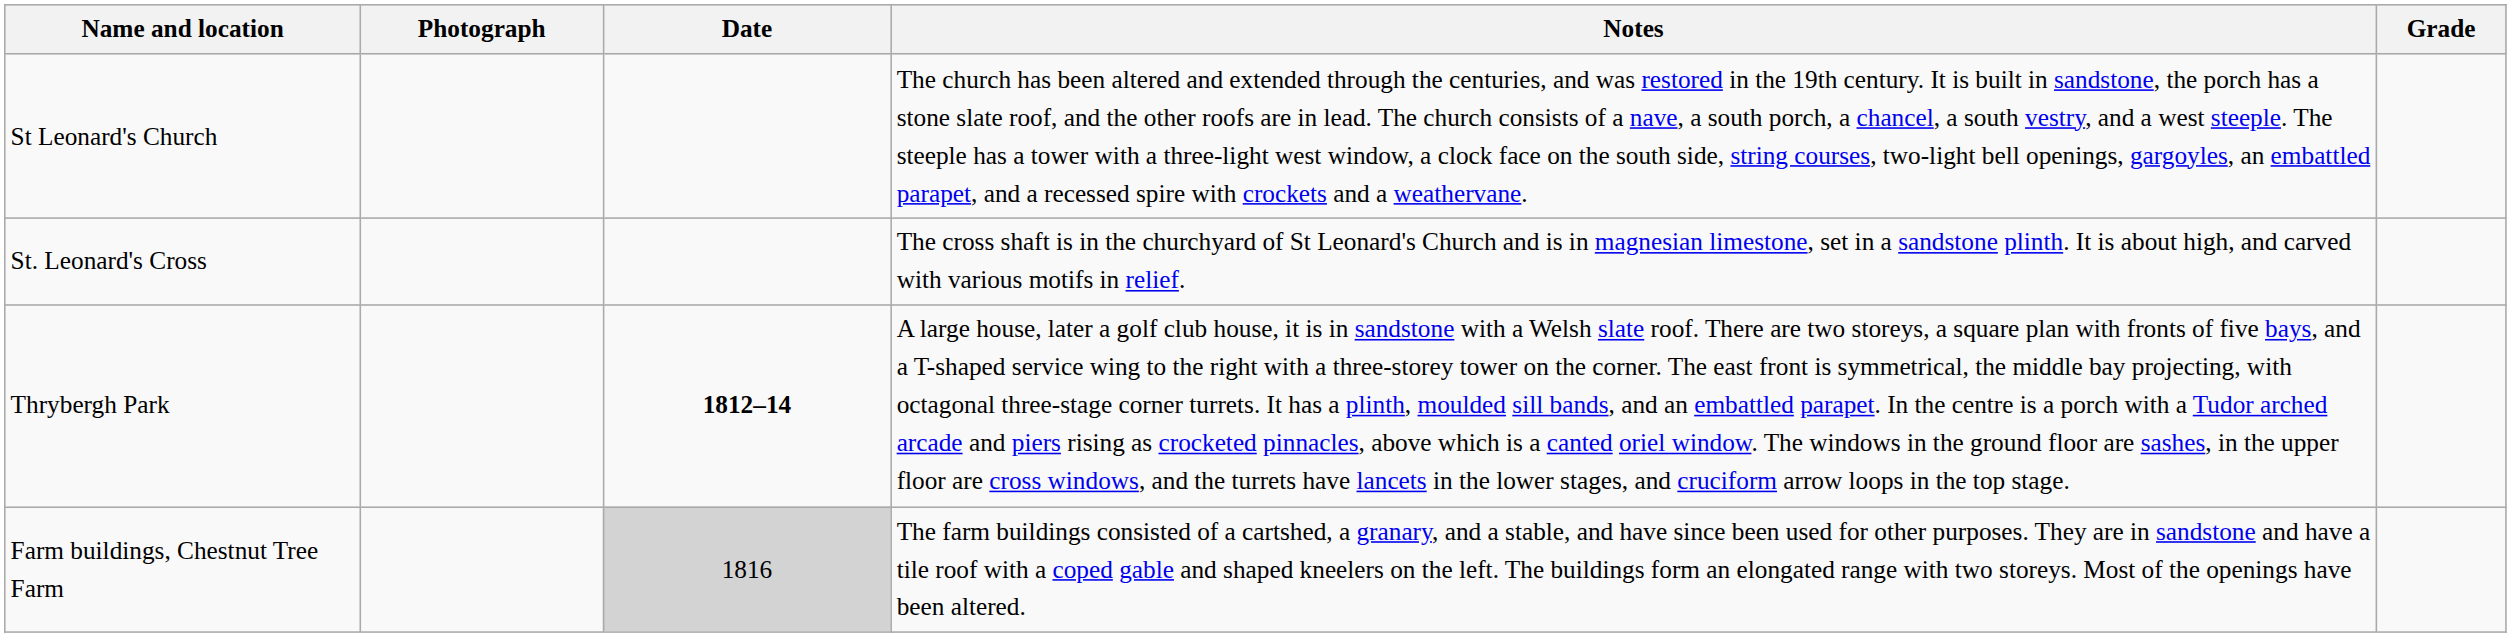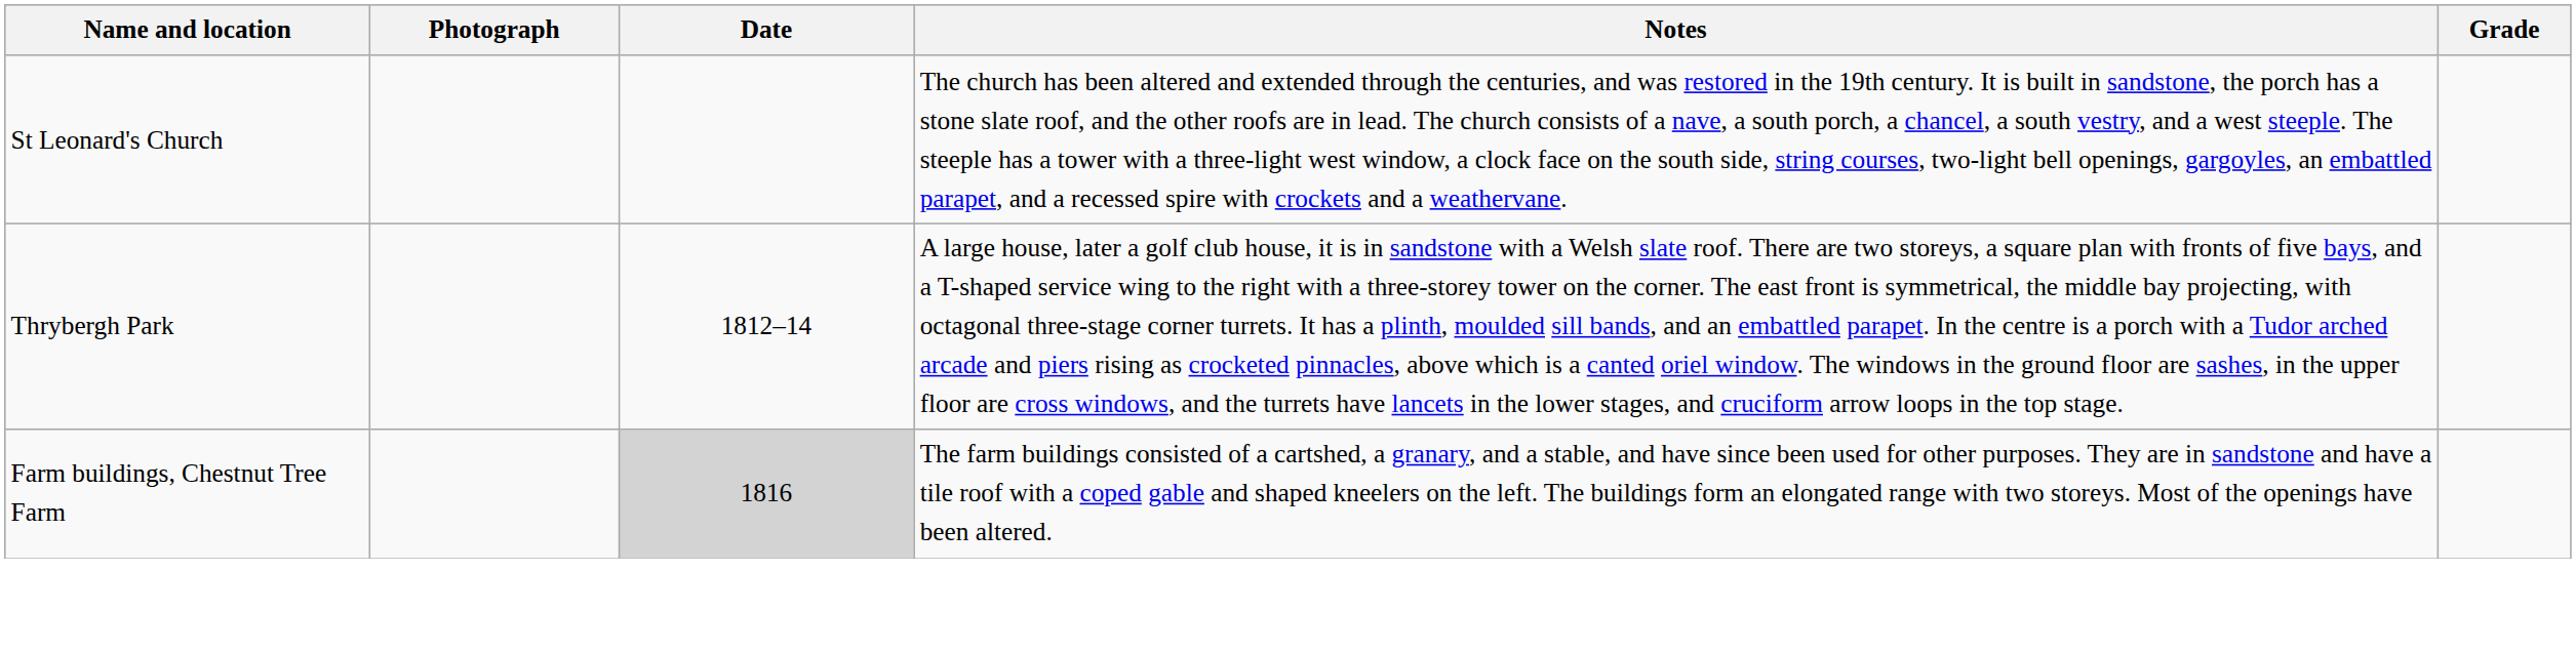- row: St. Leonard's Cross | The cross shaft is in the churchyard of St Leonard's Church and is in magnesian limestone, set in a sandstone plinth. It is about high, and carved with various motifs in relief.
Thrybergh Park | Date: bold -> normal
